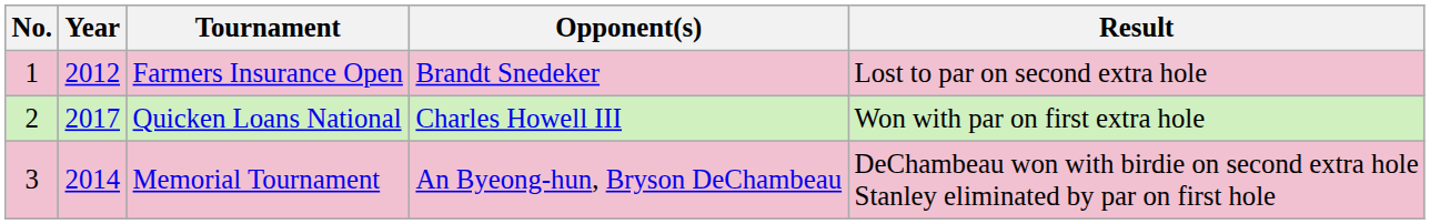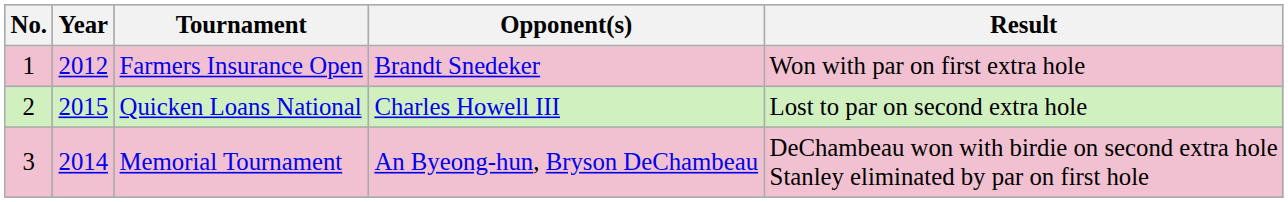Farmers Insurance Open | Result: Lost to par on second extra hole -> Won with par on first extra hole
Quicken Loans National | Year: 2017 -> 2015
Quicken Loans National | Result: Won with par on first extra hole -> Lost to par on second extra hole
